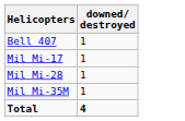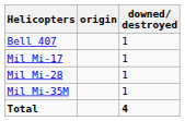+ column: origin
